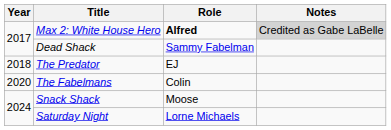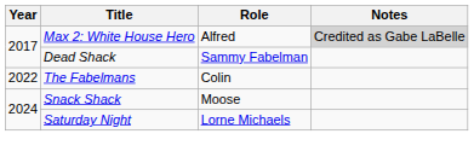Max 2: White House Hero | Role: bold -> normal
- row: 2018 | The Predator | EJ
The Fabelmans | Year: 2020 -> 2022
